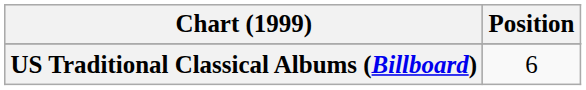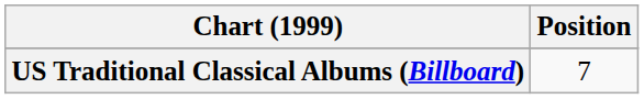US Traditional Classical Albums (Billboard) | Position: 6 -> 7
